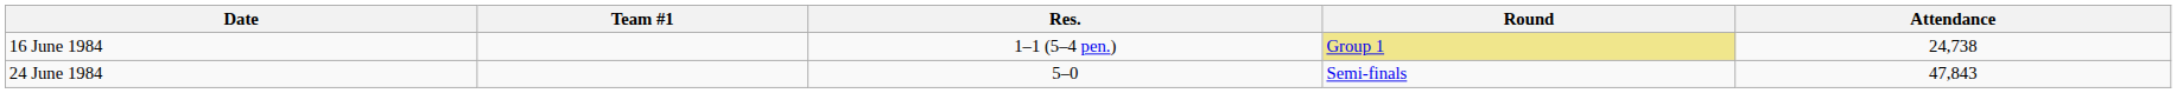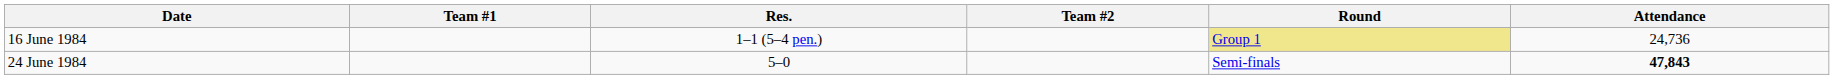+ column: Team #2
16 June 1984 | Attendance: 24,738 -> 24,736
24 June 1984 | Attendance: normal -> bold
